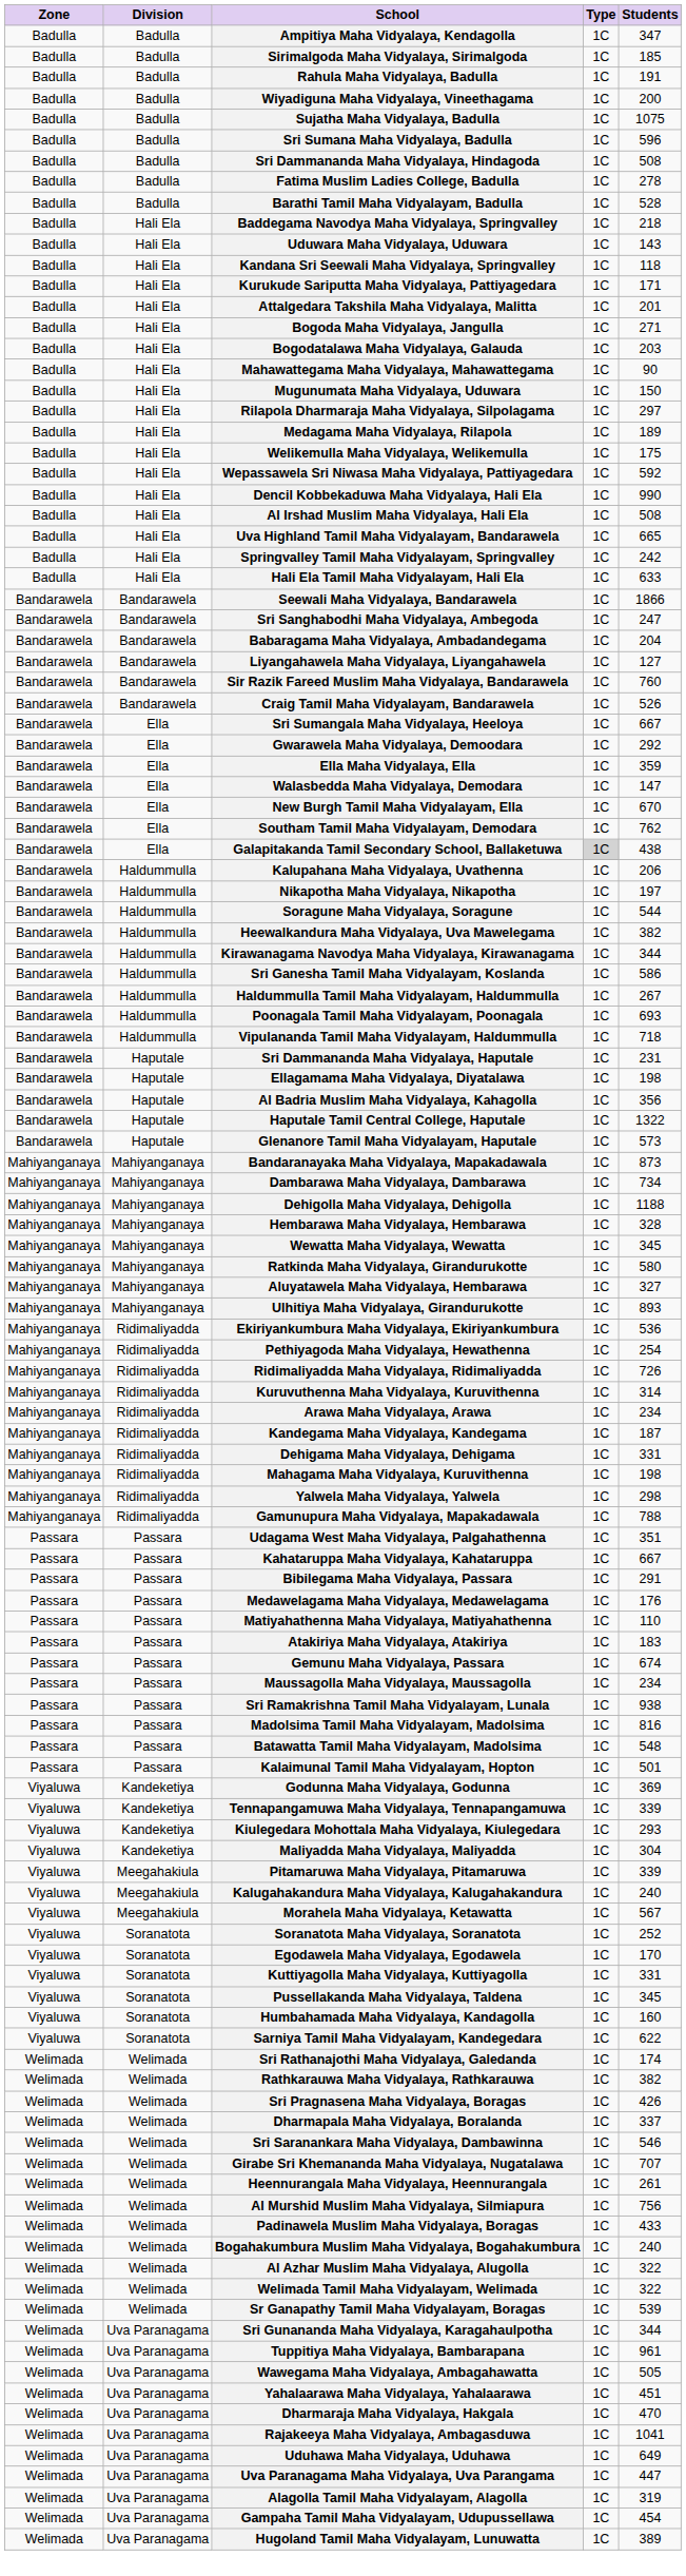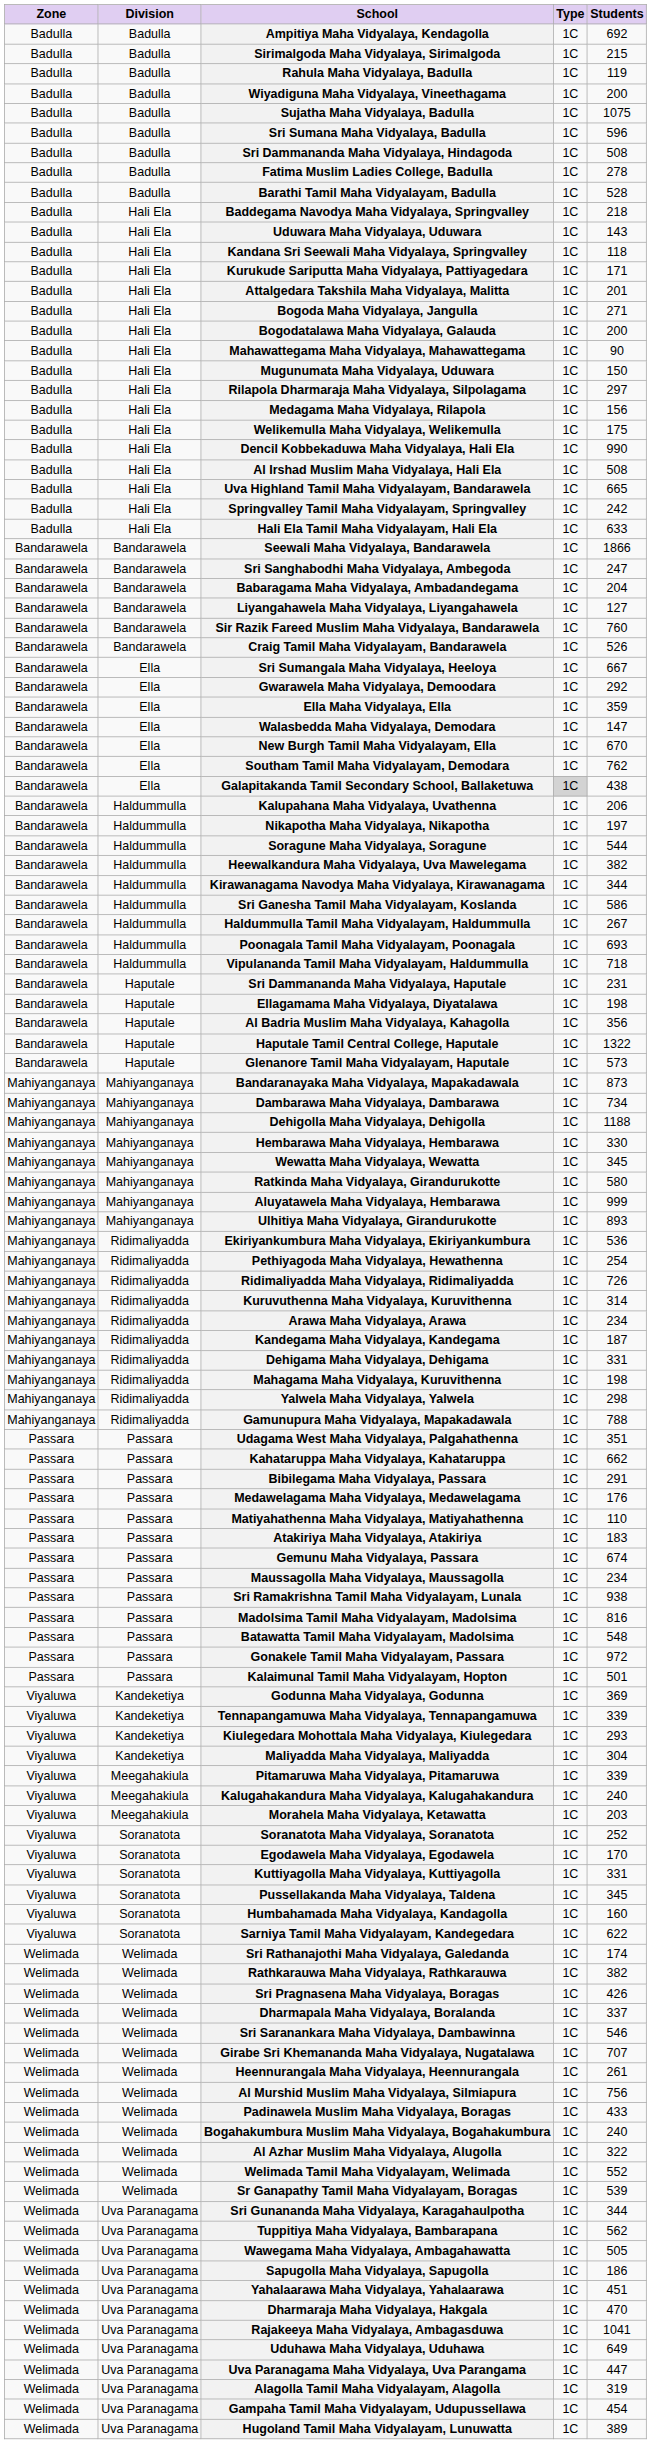Ampitiya Maha Vidyalaya, Kendagolla | Students: 347 -> 692
Sirimalgoda Maha Vidyalaya, Sirimalgoda | Students: 185 -> 215
Rahula Maha Vidyalaya, Badulla | Students: 191 -> 119
Bogodatalawa Maha Vidyalaya, Galauda | Students: 203 -> 200
Medagama Maha Vidyalaya, Rilapola | Students: 189 -> 156
- row: Badulla | Hali Ela | Wepassawela Sri Niwasa Maha Vidyalaya, Pattiyagedara | 1C | 592
Hembarawa Maha Vidyalaya, Hembarawa | Students: 328 -> 330
Aluyatawela Maha Vidyalaya, Hembarawa | Students: 327 -> 999
Kahataruppa Maha Vidyalaya, Kahataruppa | Students: 667 -> 662
+ row: Passara | Passara | Gonakele Tamil Maha Vidyalayam, Passara | 1C | 972
Morahela Maha Vidyalaya, Ketawatta | Students: 567 -> 203
Welimada Tamil Maha Vidyalayam, Welimada | Students: 322 -> 552
Tuppitiya Maha Vidyalaya, Bambarapana | Students: 961 -> 562
+ row: Welimada | Uva Paranagama | Sapugolla Maha Vidyalaya, Sapugolla | 1C | 186
